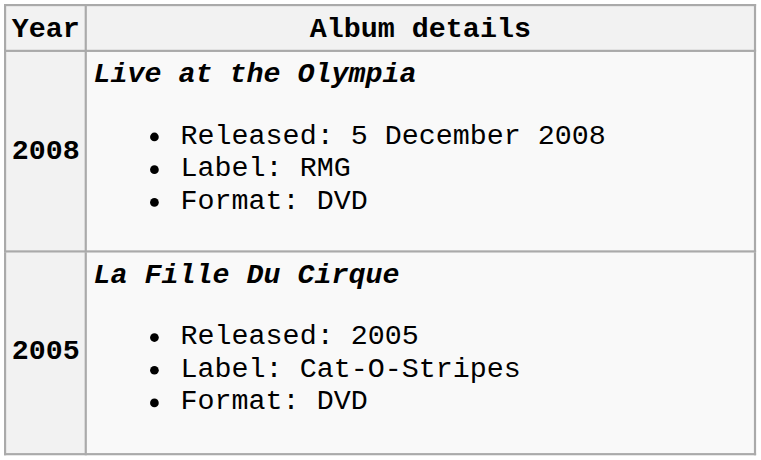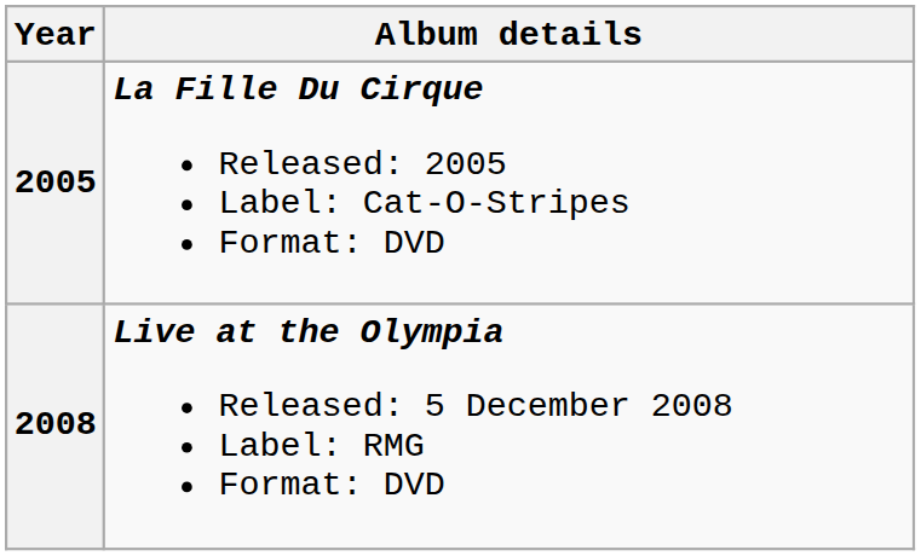rows swapped: 2005 <-> 2008
